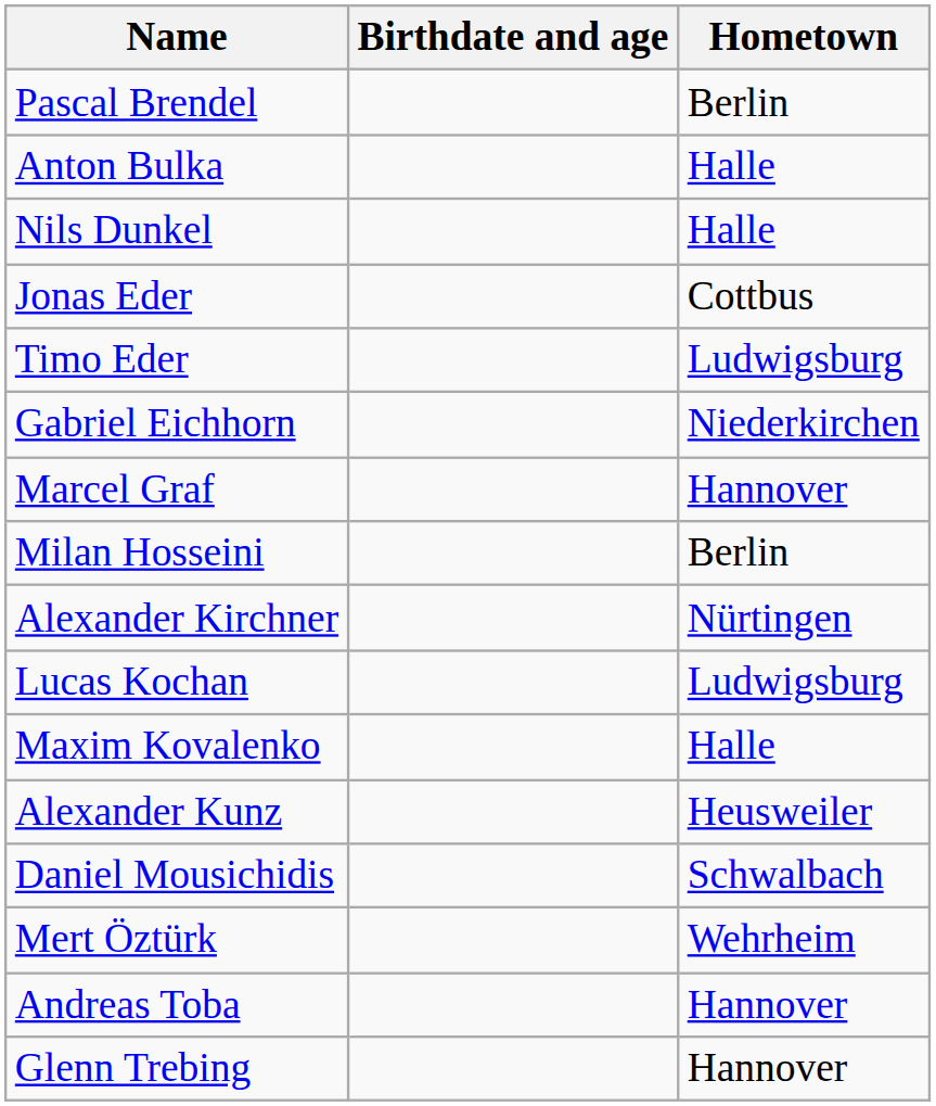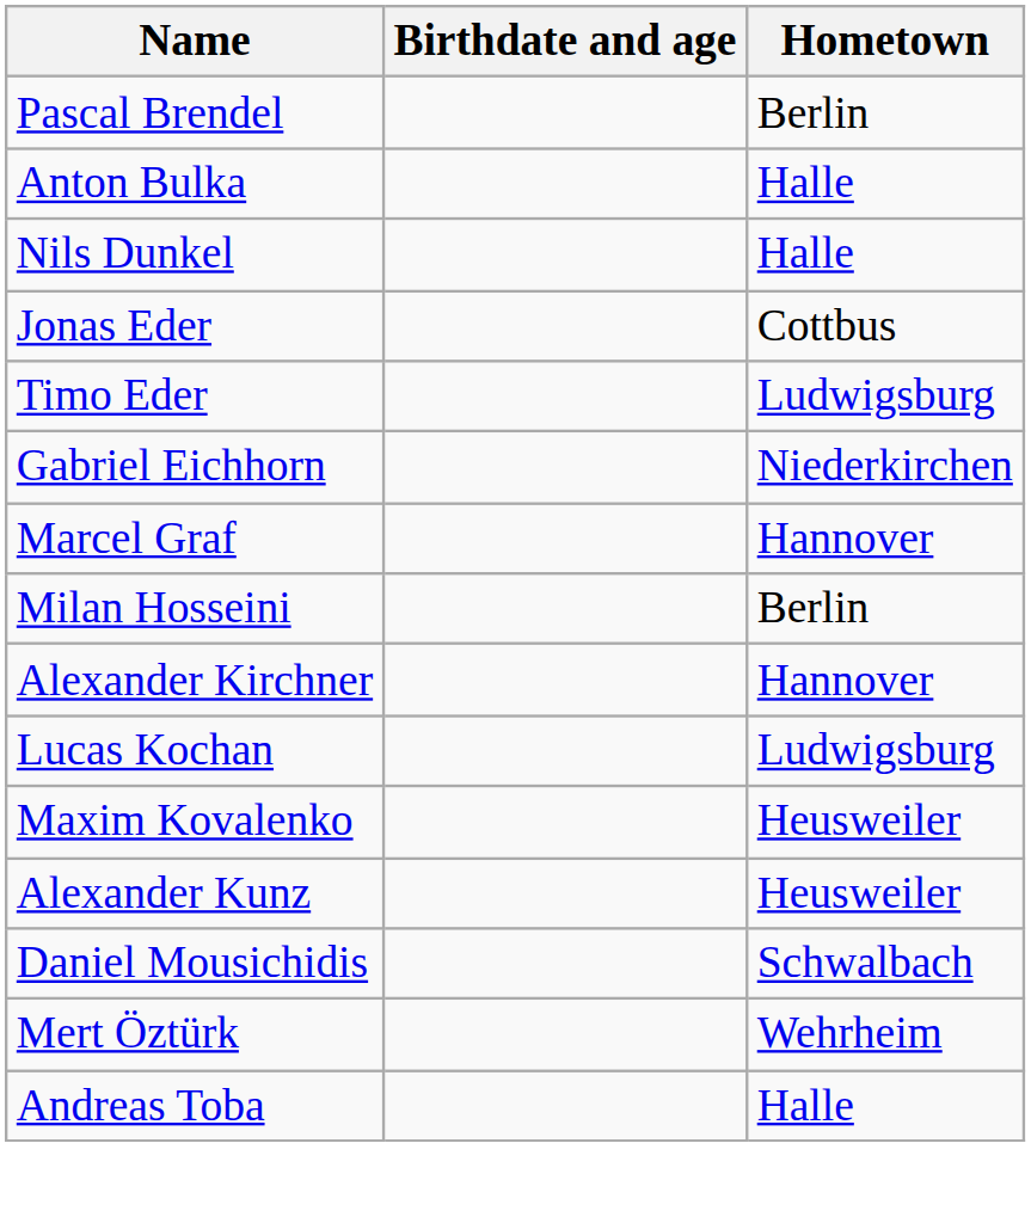Alexander Kirchner | Hometown: Nürtingen -> Hannover
Maxim Kovalenko | Hometown: Halle -> Heusweiler
Andreas Toba | Hometown: Hannover -> Halle
- row: Glenn Trebing | Hannover
